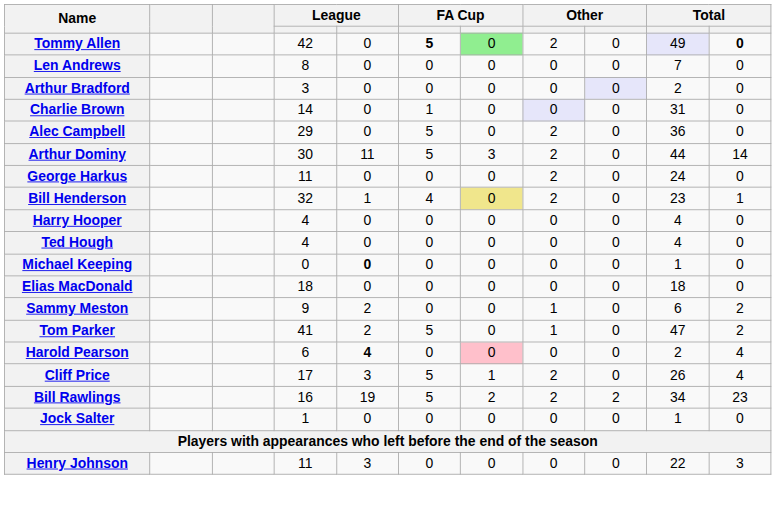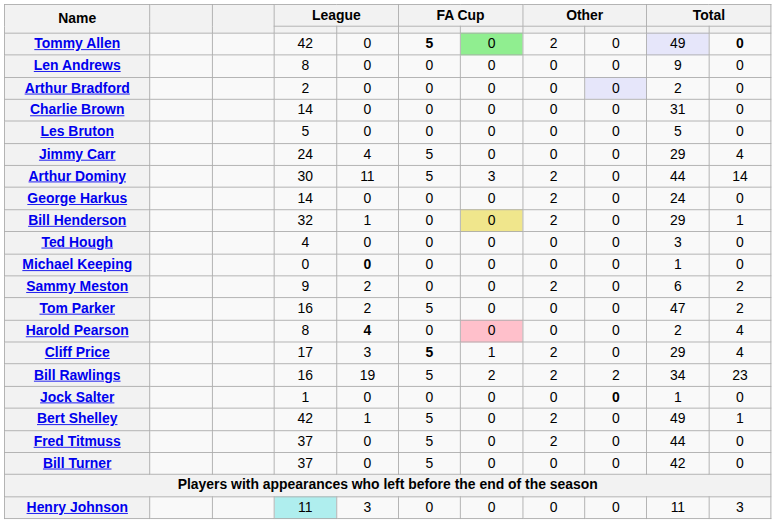Len Andrews | column 10: 7 -> 9
Arthur Bradford | column 4: 3 -> 2
Charlie Brown | column 6: 1 -> 0
Charlie Brown | column 8: lavender background -> no background
+ row: Les Bruton | 5 | 0 | 0 | 0 | 0 | 0 | 5 | 0
- row: Alec Campbell | 29 | 0 | 5 | 0 | 2 | 0 | 36 | 0
+ row: Jimmy Carr | 24 | 4 | 5 | 0 | 0 | 0 | 29 | 4
George Harkus | column 4: 11 -> 14
Bill Henderson | column 6: 4 -> 0
Bill Henderson | column 10: 23 -> 29
- row: Harry Hooper | 4 | 0 | 0 | 0 | 0 | 0 | 4 | 0
Ted Hough | column 10: 4 -> 3
- row: Elias MacDonald | 18 | 0 | 0 | 0 | 0 | 0 | 18 | 0
Sammy Meston | column 8: 1 -> 2
Tom Parker | column 4: 41 -> 16
Tom Parker | column 8: 1 -> 0
Harold Pearson | column 4: 6 -> 8
Cliff Price | column 6: normal -> bold
Cliff Price | column 10: 26 -> 29
Jock Salter | column 9: normal -> bold
+ row: Bert Shelley | 42 | 1 | 5 | 0 | 2 | 0 | 49 | 1
+ row: Fred Titmuss | 37 | 0 | 5 | 0 | 2 | 0 | 44 | 0
+ row: Bill Turner | 37 | 0 | 5 | 0 | 0 | 0 | 42 | 0
Henry Johnson | column 4: no background -> paleturquoise background
Henry Johnson | column 10: 22 -> 11
